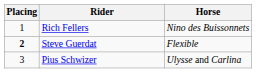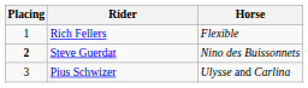Rich Fellers | Horse: Nino des Buissonnets -> Flexible
Steve Guerdat | Horse: Flexible -> Nino des Buissonnets
